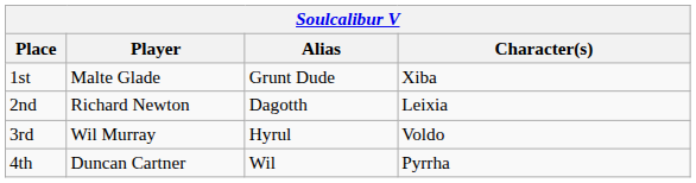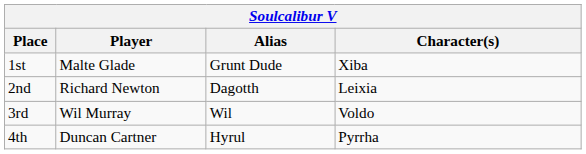3rd | Alias: Hyrul -> Wil
4th | Alias: Wil -> Hyrul
